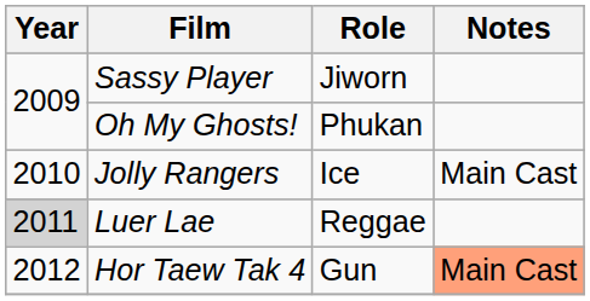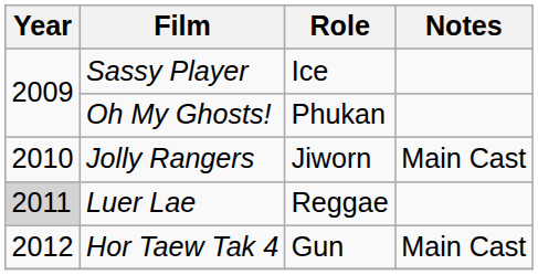Sassy Player | Role: Jiworn -> Ice
Jolly Rangers | Role: Ice -> Jiworn
Hor Taew Tak 4 | Notes: lightsalmon background -> no background
